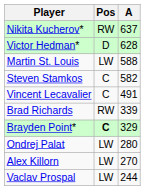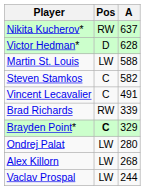Alex Killorn | A: 270 -> 268
